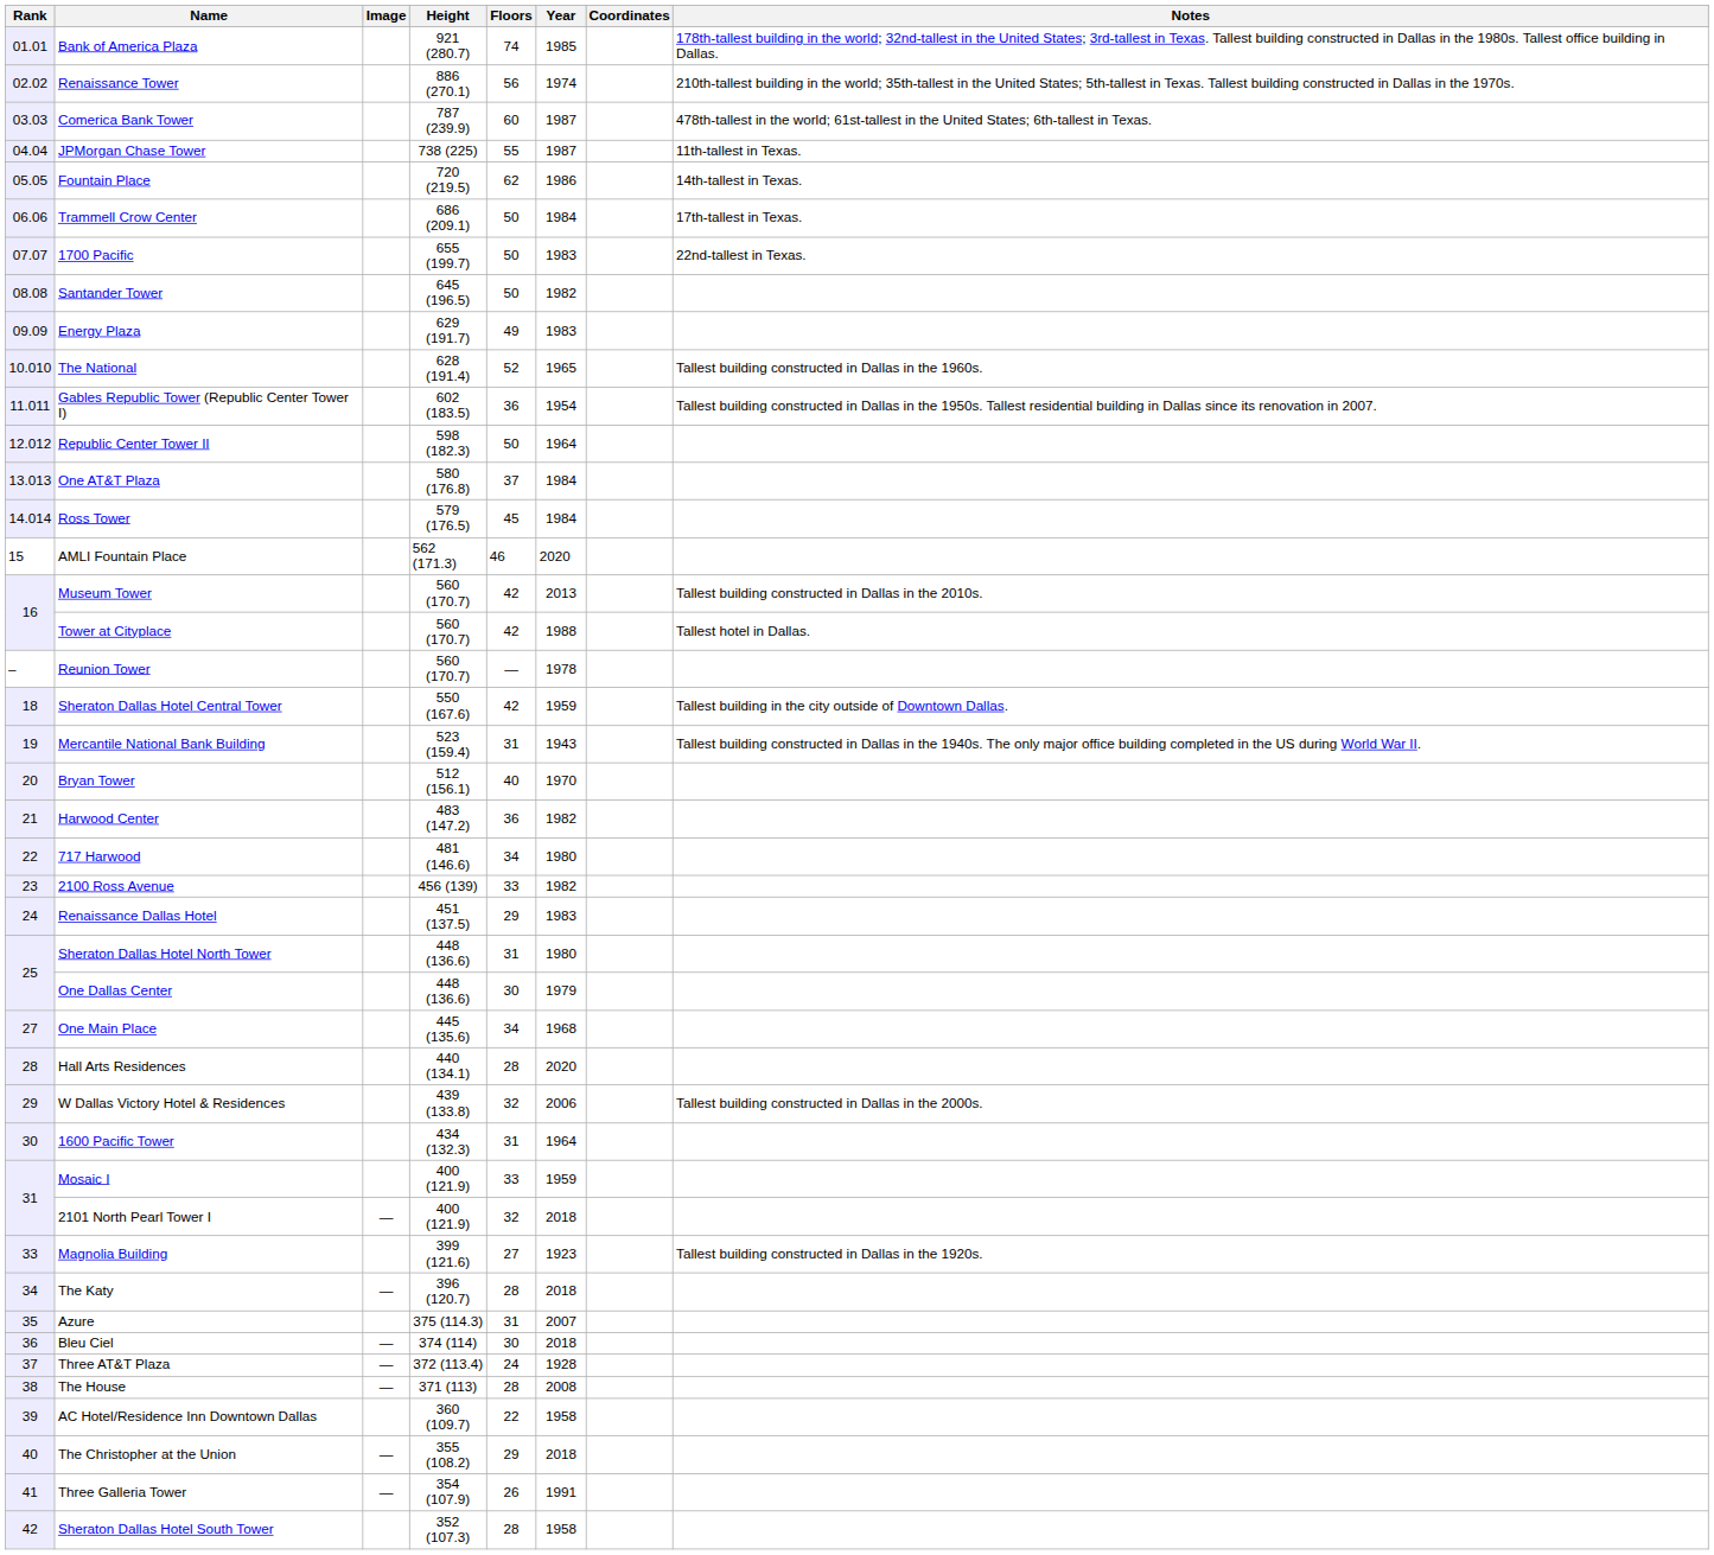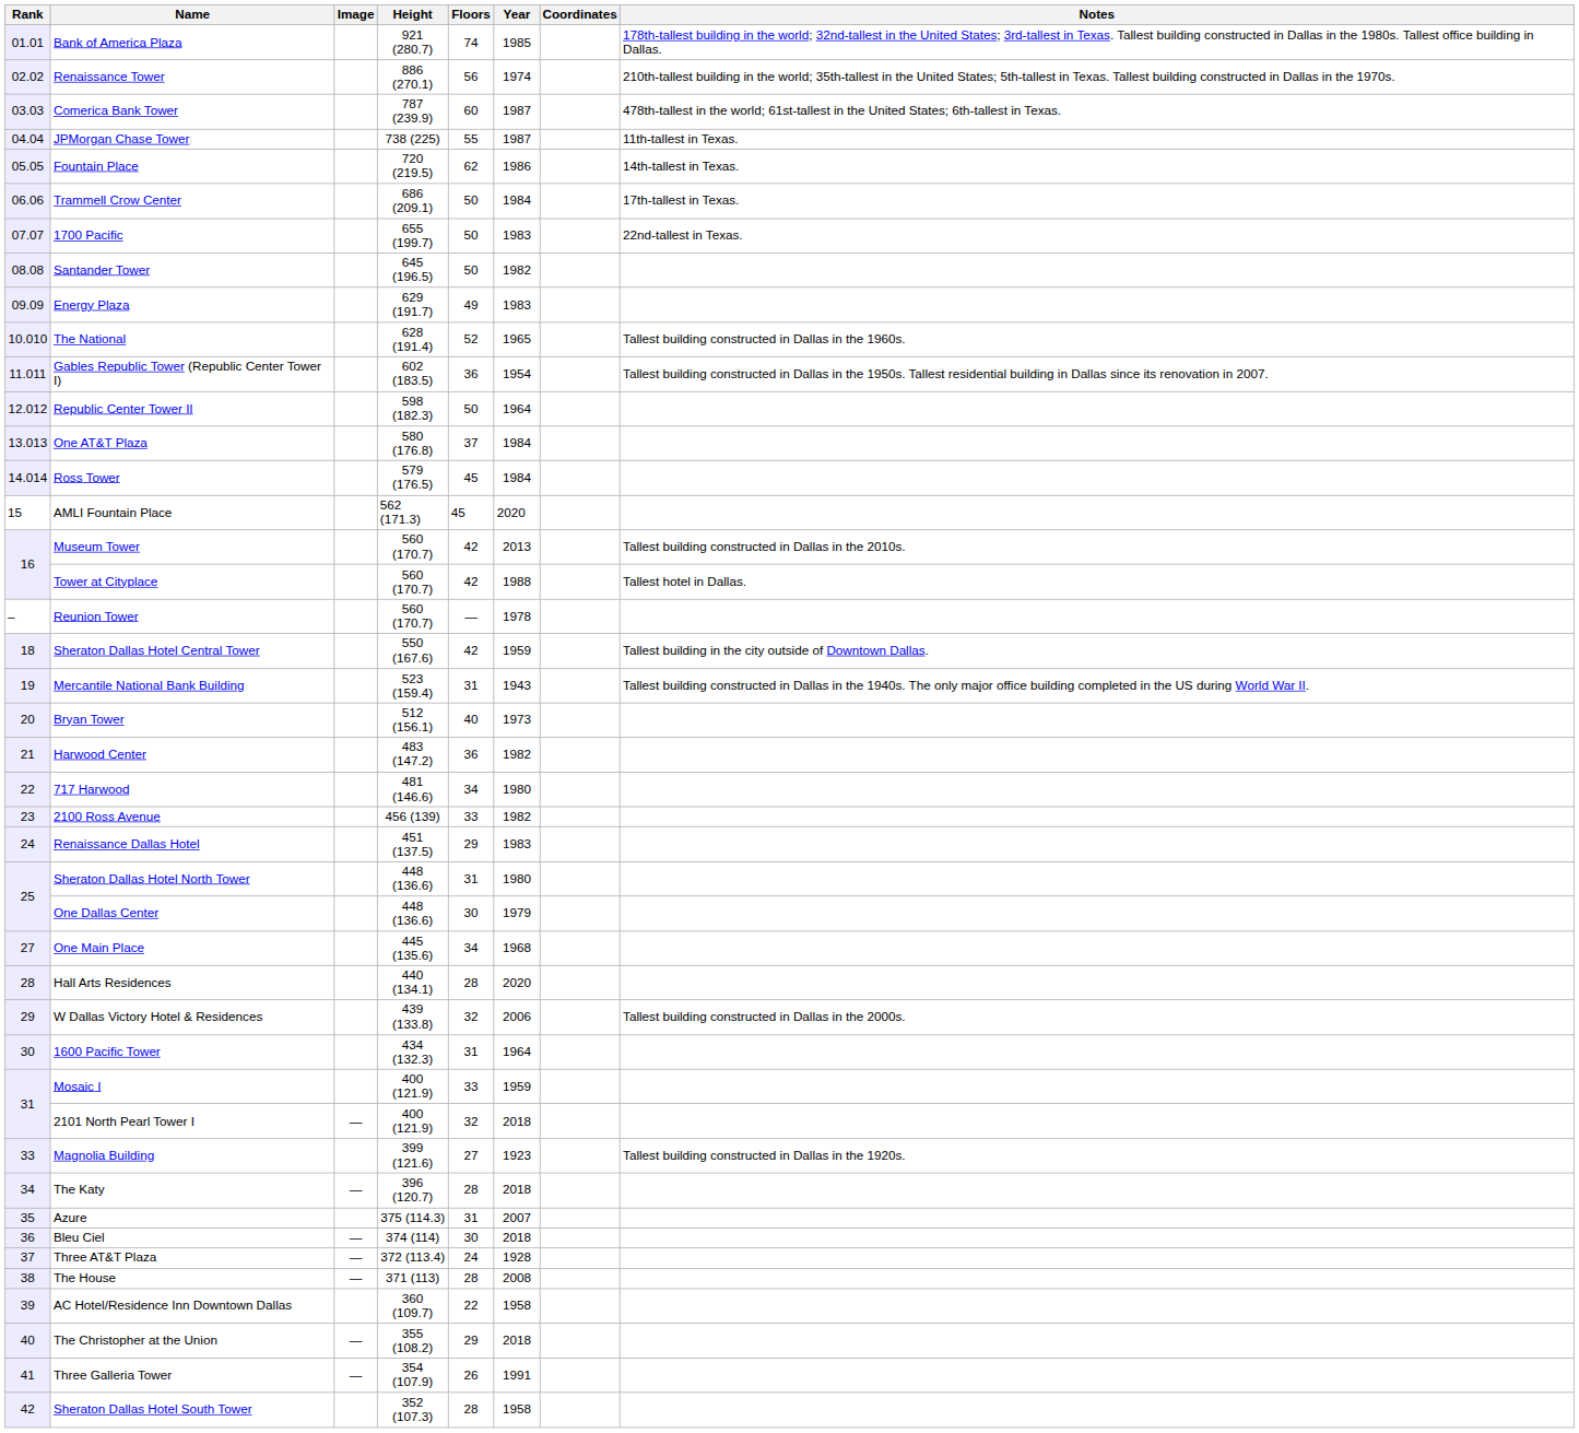AMLI Fountain Place | Floors: 46 -> 45
Bryan Tower | Year: 1970 -> 1973
